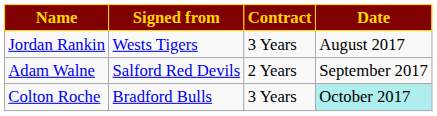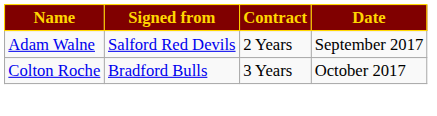- row: Jordan Rankin | Wests Tigers | 3 Years | August 2017
Colton Roche | Date: paleturquoise background -> no background
